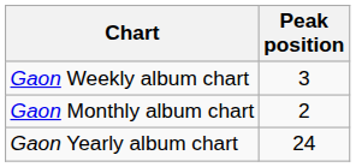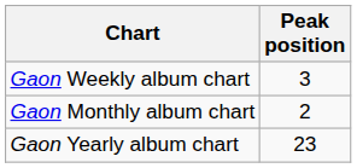Gaon Yearly album chart | Peak position: 24 -> 23
